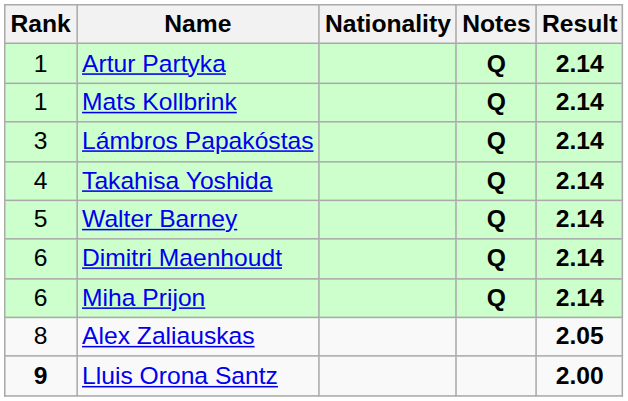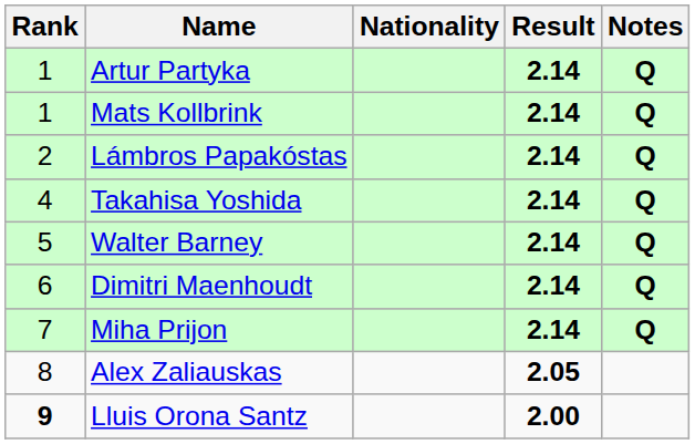columns swapped: Result <-> Notes
Lámbros Papakóstas | Rank: 3 -> 2
Miha Prijon | Rank: 6 -> 7
